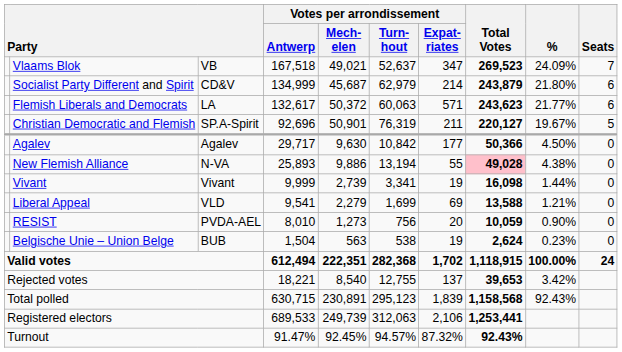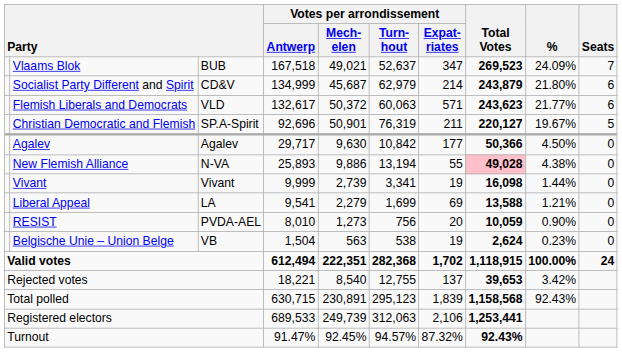Vlaams Blok | column 3: VB -> BUB
Flemish Liberals and Democrats | column 3: LA -> VLD
Liberal Appeal | column 3: VLD -> LA
Belgische Unie – Union Belge | column 3: BUB -> VB
